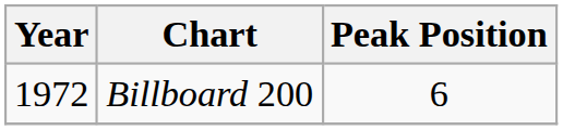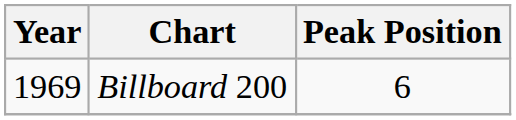Billboard 200 | Year: 1972 -> 1969
